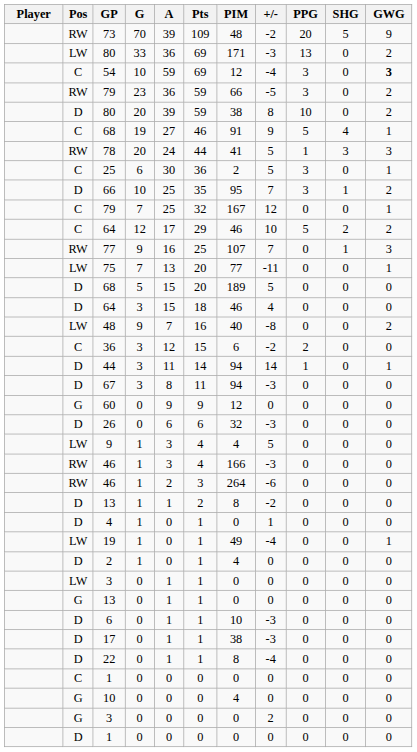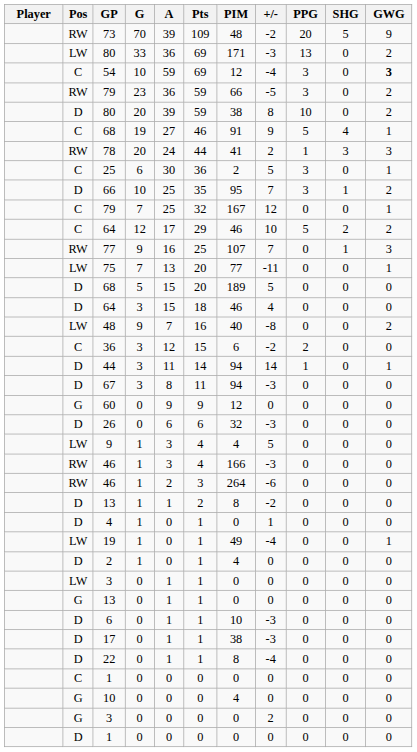78 | +/-: 5 -> 2
